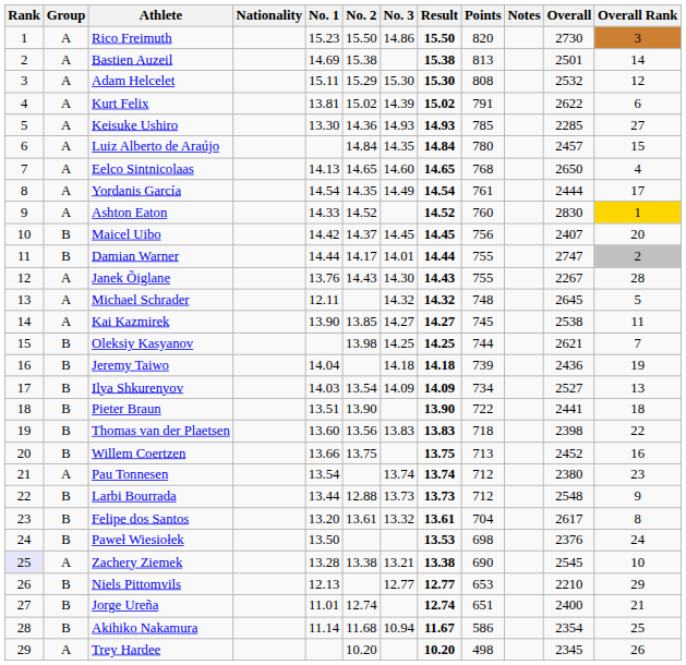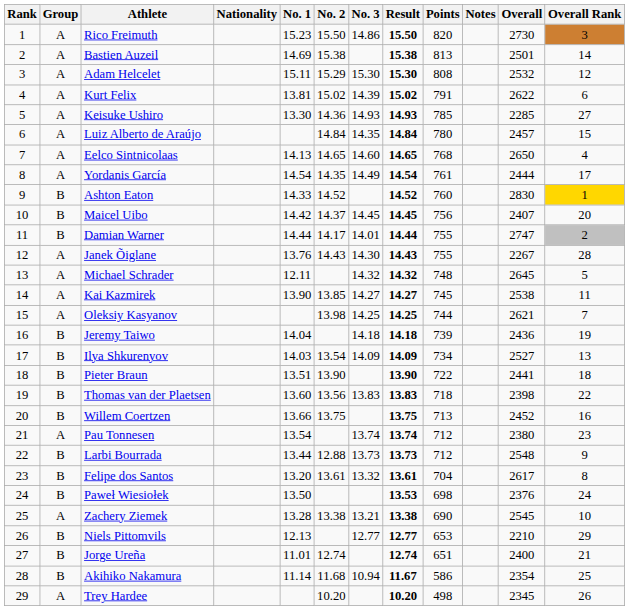Ashton Eaton | Group: A -> B
Oleksiy Kasyanov | Group: B -> A
Zachery Ziemek | Rank: lavender background -> no background
